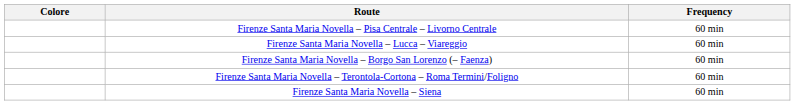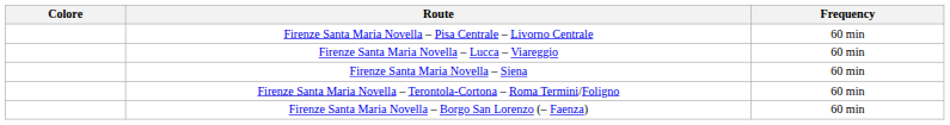rows swapped: Firenze Santa Maria Novella – Siena <-> Firenze Santa Maria Novella – Borgo San Lorenzo (– Faenza)
